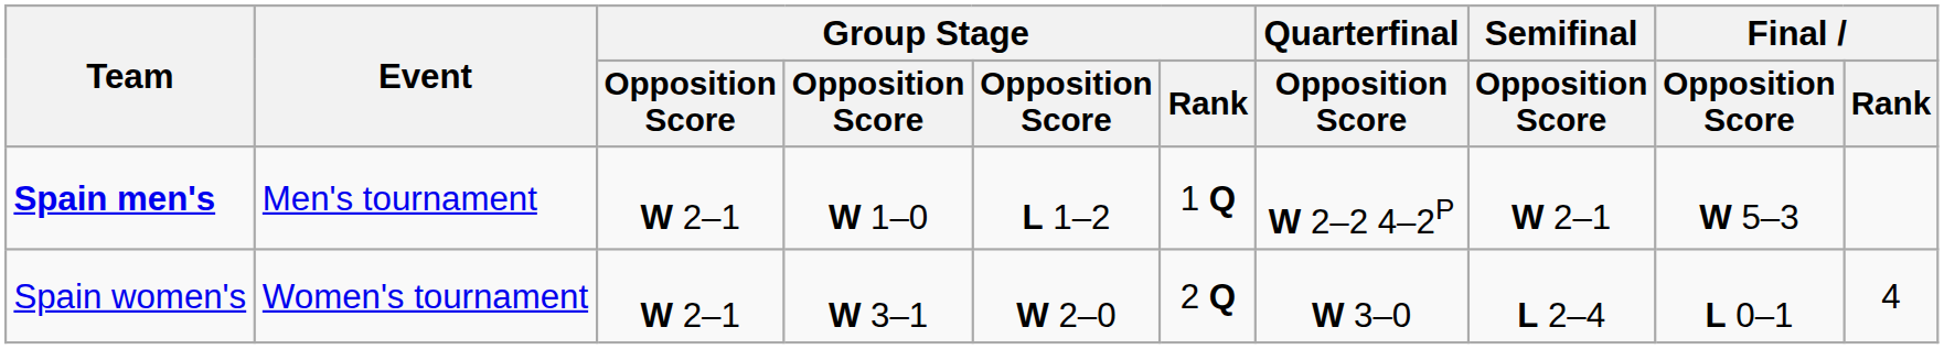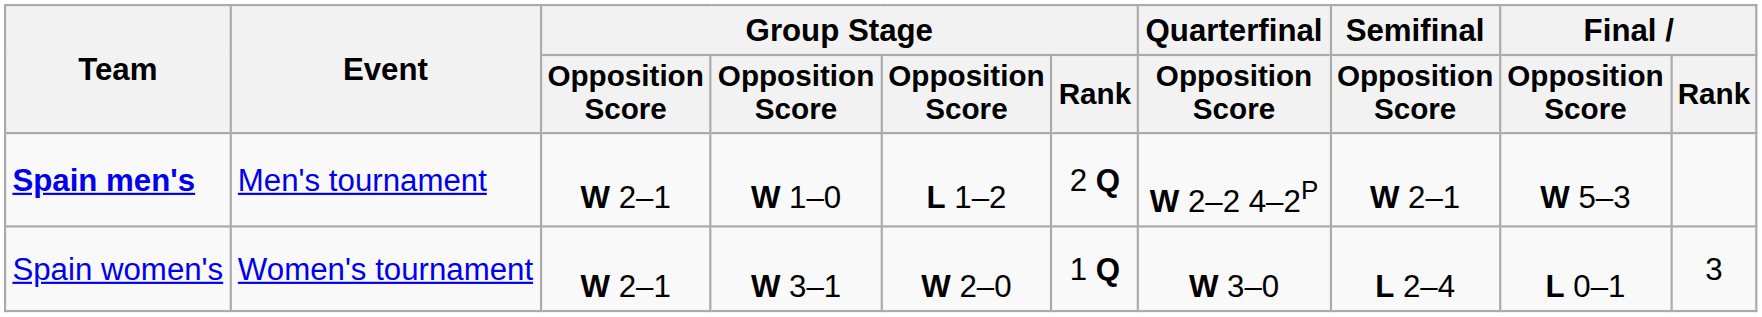Spain men's | Group Stage / Rank: 1 Q -> 2 Q
Spain women's | Group Stage / Rank: 2 Q -> 1 Q
Spain women's | Final / Rank: 4 -> 3
